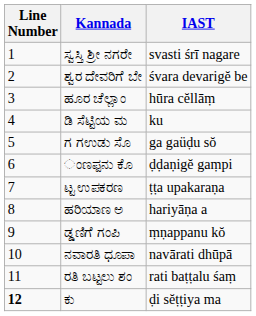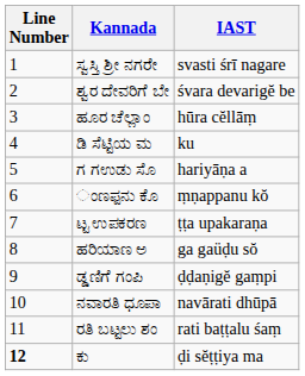ಗ ಗಉಡು ಸೊ | IAST: ga gaüḍu sŏ -> hariyāṇa a
ಂಣಪ್ಪನು ಕೊ | IAST: ḍḍaṇigĕ gaṃpi -> ṃṇappanu kŏ
ಹರಿಯಾಣ ಅ | IAST: hariyāṇa a -> ga gaüḍu sŏ
ಡ್ಡಣಿಗೆ ಗಂಪಿ | IAST: ṃṇappanu kŏ -> ḍḍaṇigĕ gaṃpi
